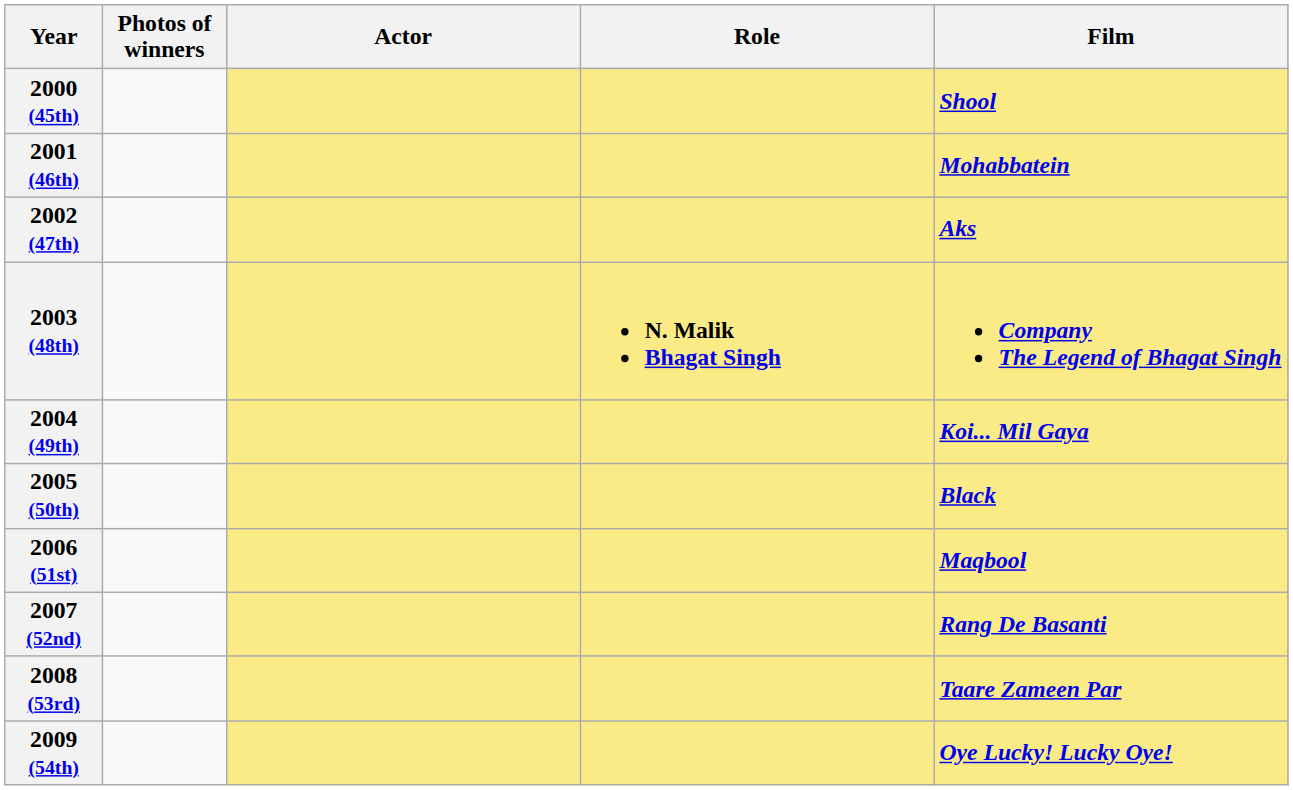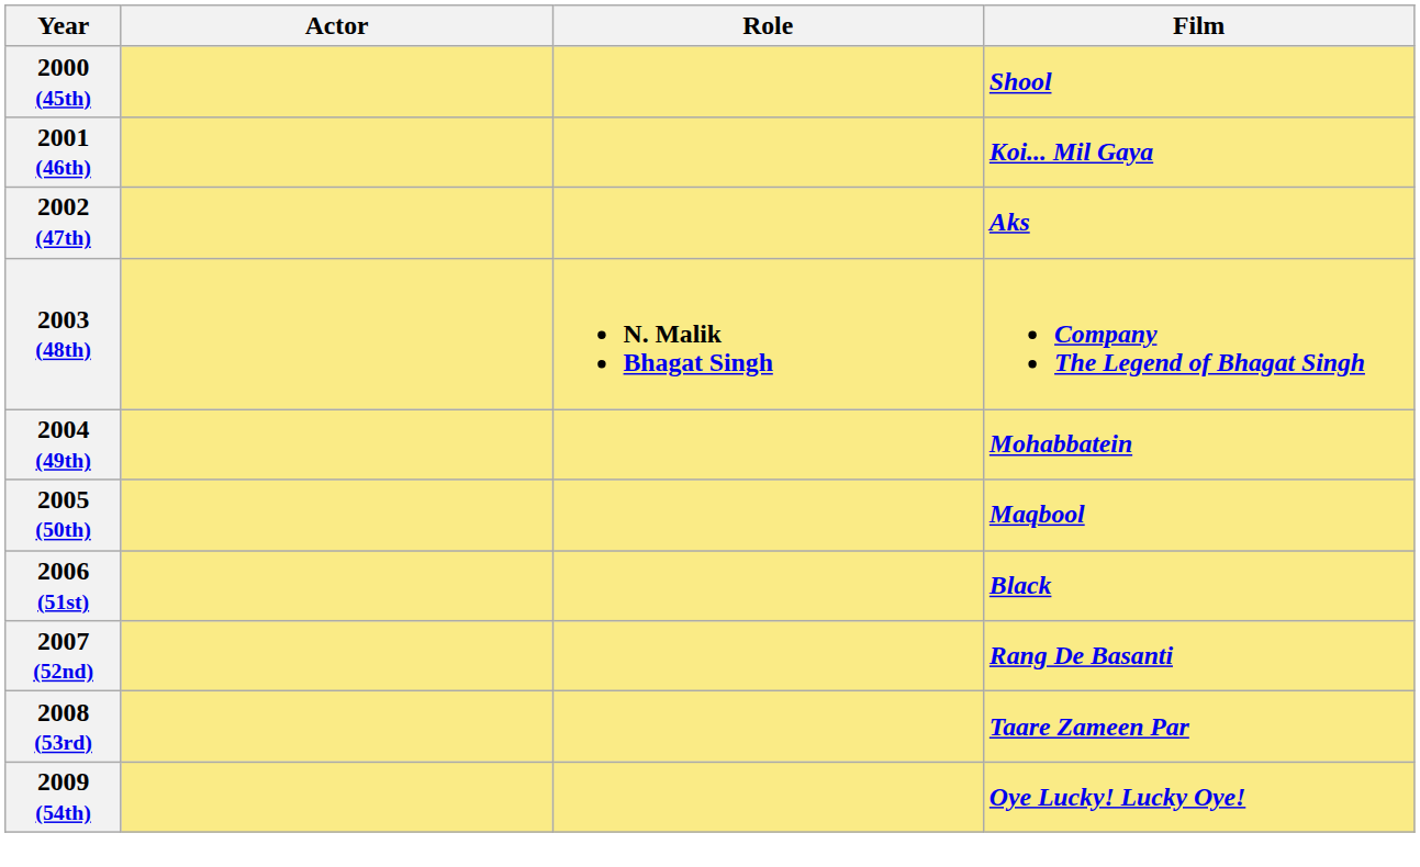- column: Photos of winners
2001 (46th) | Film: Mohabbatein -> Koi... Mil Gaya
2004 (49th) | Film: Koi... Mil Gaya -> Mohabbatein
2005 (50th) | Film: Black -> Maqbool
2006 (51st) | Film: Maqbool -> Black
